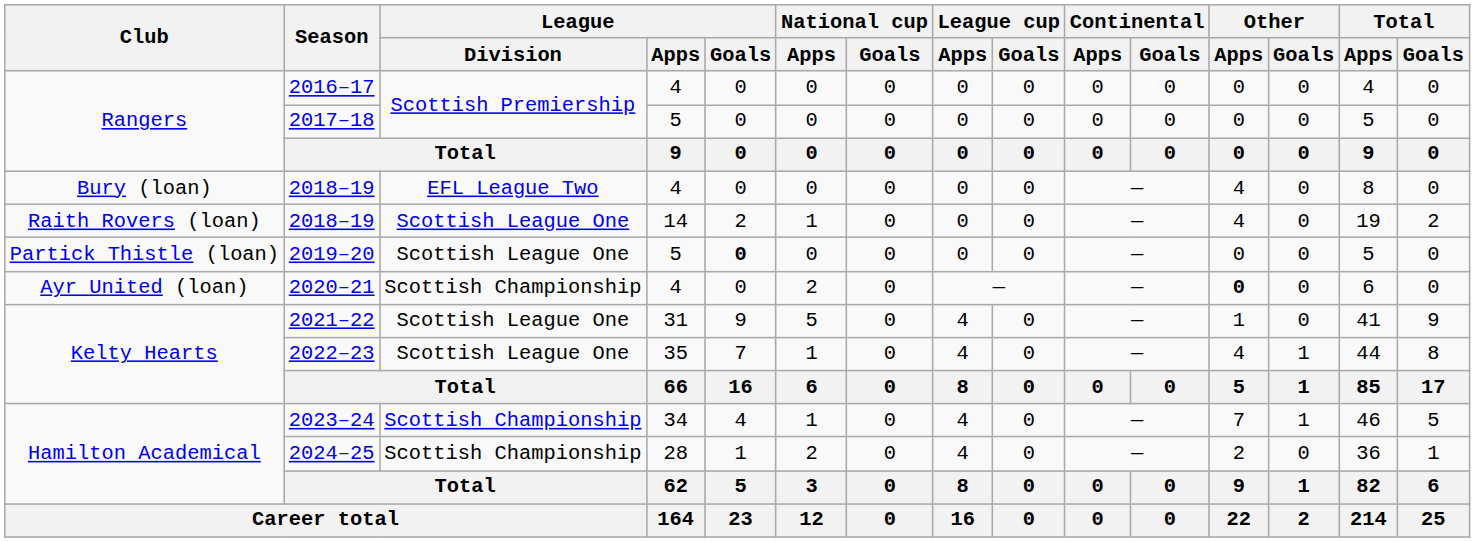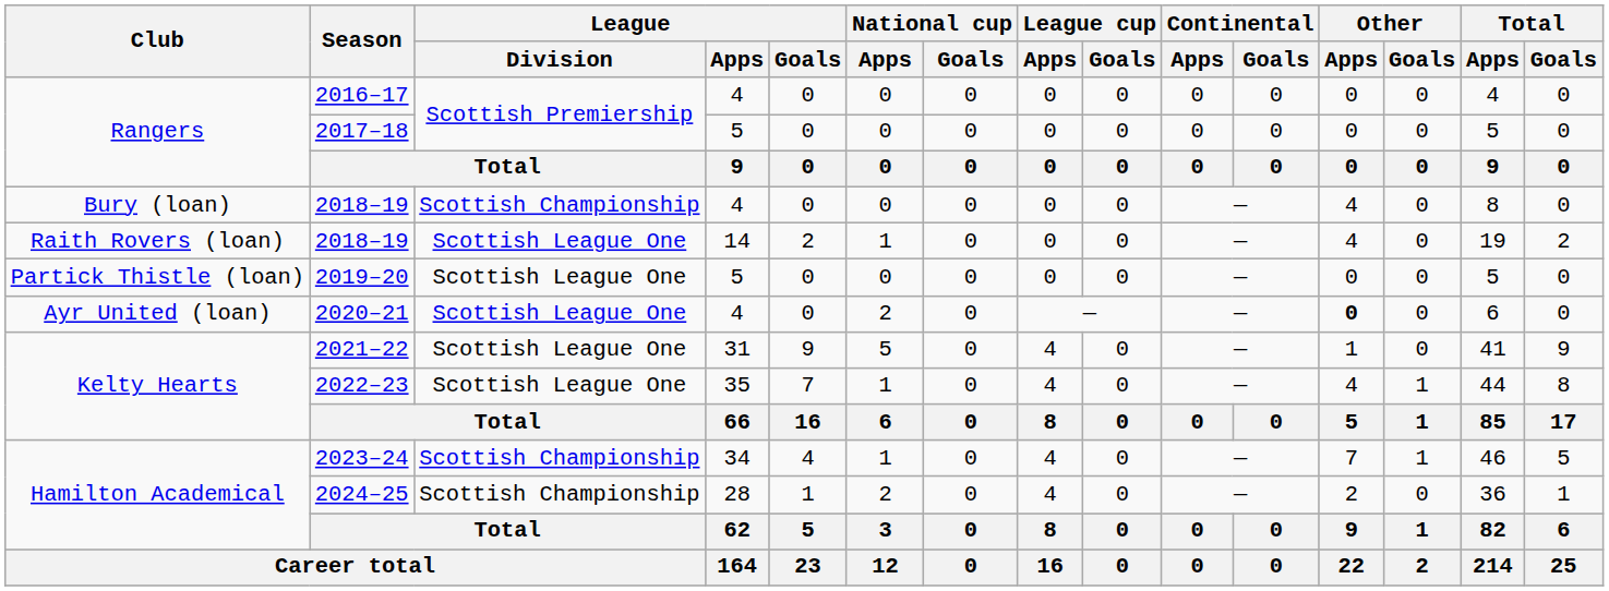Bury (loan) / 2018–19 | League / Division: EFL League Two -> Scottish Championship
2019–20 | League / Goals: bold -> normal
2020–21 | League / Division: Scottish Championship -> Scottish League One
